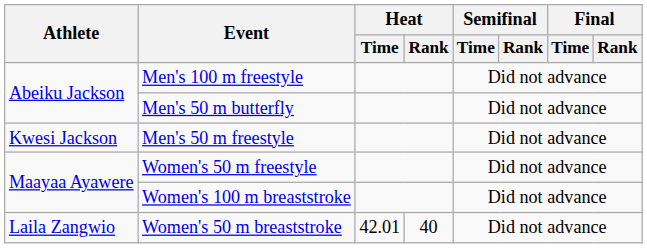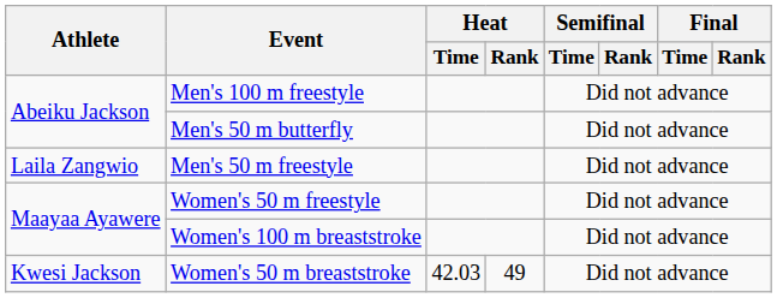Men's 50 m freestyle | Athlete: Kwesi Jackson -> Laila Zangwio
Women's 50 m breaststroke | Athlete: Laila Zangwio -> Kwesi Jackson
Women's 50 m breaststroke | Heat / Time: 42.01 -> 42.03
Women's 50 m breaststroke | Heat / Rank: 40 -> 49
